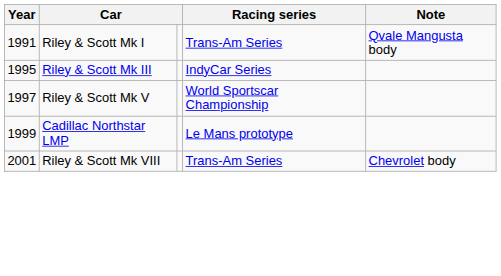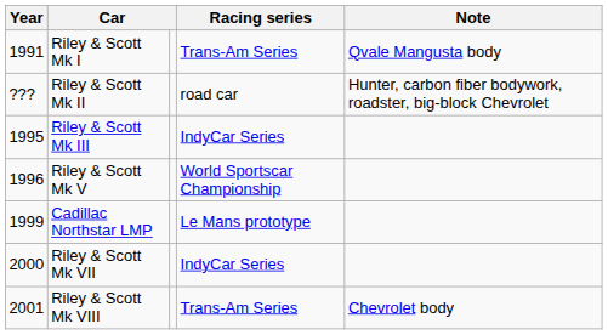+ row: ??? | Riley & Scott Mk II | road car | Hunter, carbon fiber bodywork, roadster, big-block Chevrolet
Riley & Scott Mk V | Year: 1997 -> 1996
+ row: 2000 | Riley & Scott Mk VII | IndyCar Series
